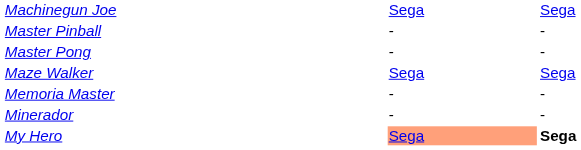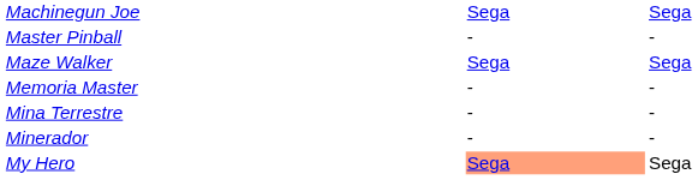- row: Master Pong | - | -
+ row: Mina Terrestre | - | -
My Hero | column 3: bold -> normal
